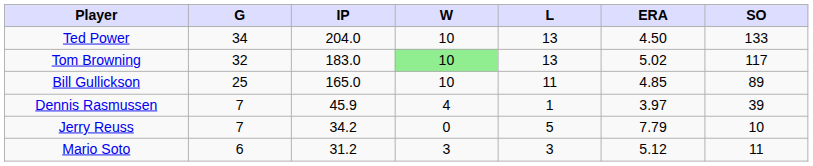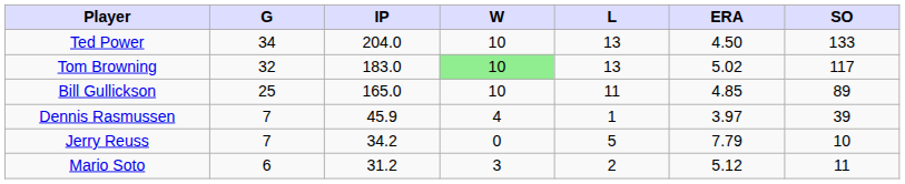Mario Soto | L: 3 -> 2
